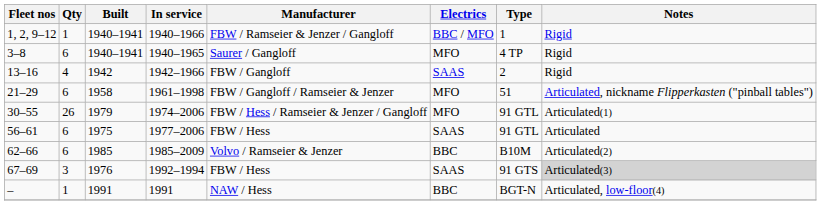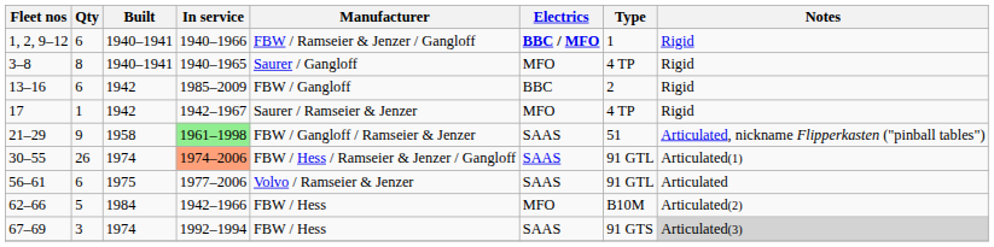1, 2, 9–12 | Qty: 1 -> 6
1, 2, 9–12 | Electrics: normal -> bold
3–8 | Qty: 6 -> 8
13–16 | Qty: 4 -> 6
13–16 | In service: 1942–1966 -> 1985–2009
13–16 | Electrics: SAAS -> BBC
+ row: 17 | 1 | 1942 | 1942–1967 | Saurer / Ramseier & Jenzer | MFO | 4 TP | Rigid
21–29 | Qty: 6 -> 9
21–29 | In service: no background -> lightgreen background
21–29 | Electrics: MFO -> SAAS
30–55 | Built: 1979 -> 1974
30–55 | In service: no background -> lightsalmon background
30–55 | Electrics: MFO -> SAAS
56–61 | Manufacturer: FBW / Hess -> Volvo / Ramseier & Jenzer
62–66 | Qty: 6 -> 5
62–66 | Built: 1985 -> 1984
62–66 | In service: 1985–2009 -> 1942–1966
62–66 | Manufacturer: Volvo / Ramseier & Jenzer -> FBW / Hess
62–66 | Electrics: BBC -> MFO
67–69 | Built: 1976 -> 1974
- row: – | 1 | 1991 | 1991 | NAW / Hess | BBC | BGT-N | Articulated, low-floor(4)
